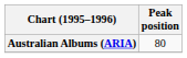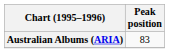Australian Albums (ARIA) | Peak position: 80 -> 83
